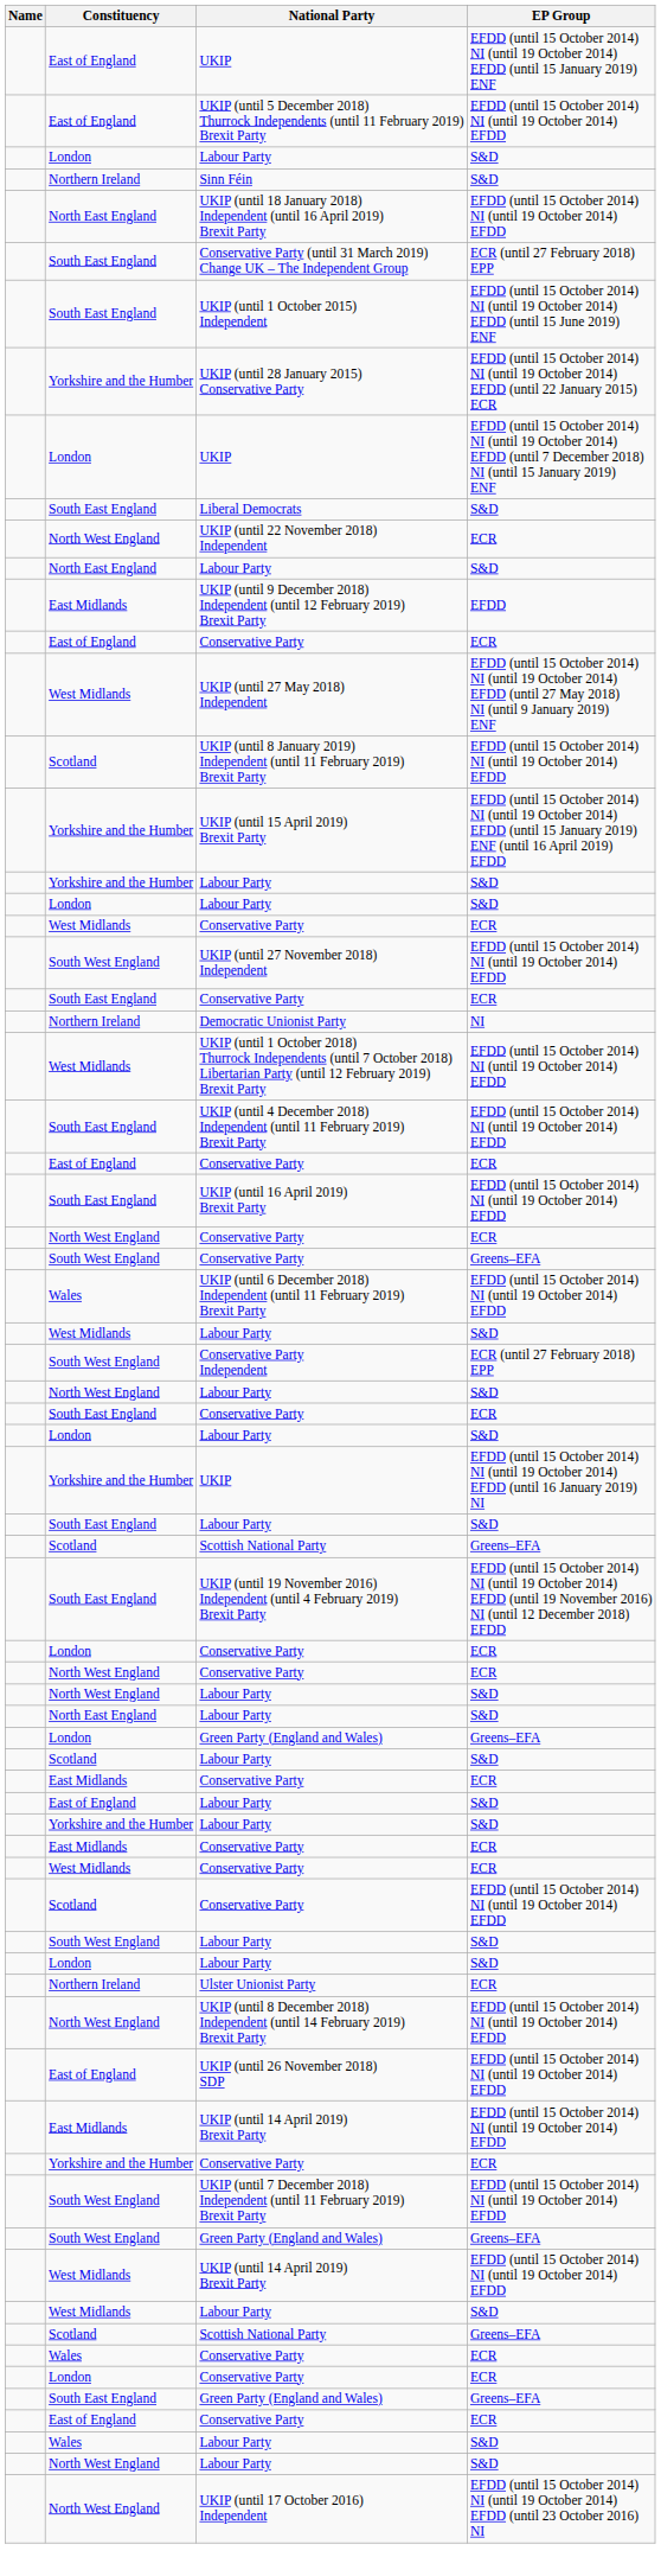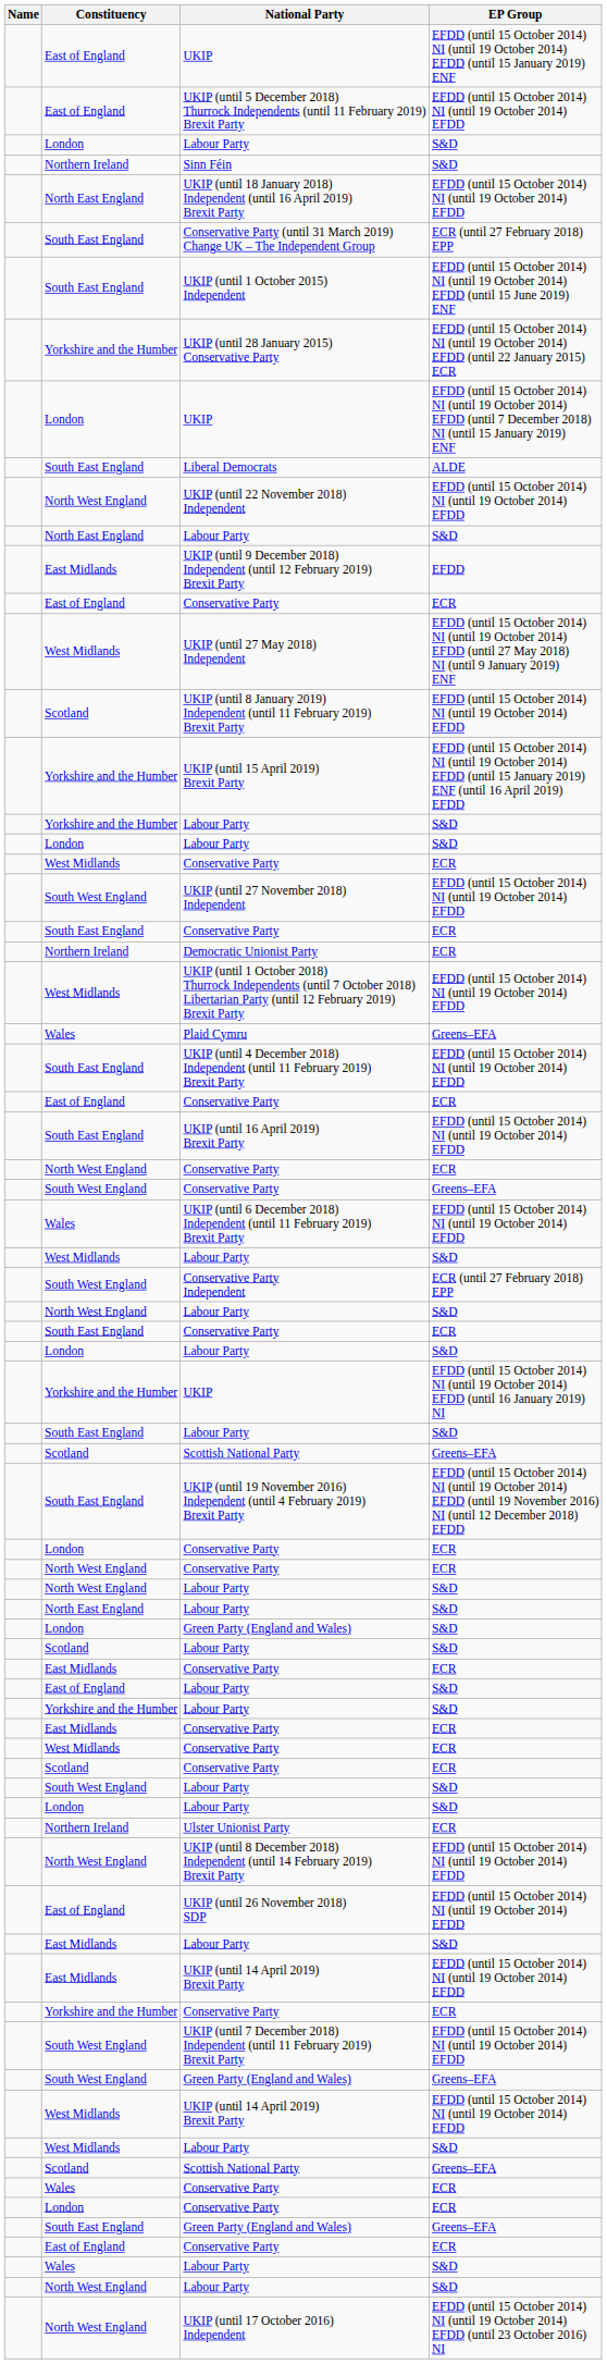Liberal Democrats | EP Group: S&D -> ALDE
UKIP (until 22 November 2018) Independent | EP Group: ECR -> EFDD (until 15 October 2014) NI (until 19 October 2014) EFDD
Democratic Unionist Party | EP Group: NI -> ECR
+ row: Wales | Plaid Cymru | Greens–EFA
London / Green Party (England and Wales) | EP Group: Greens–EFA -> S&D
Scotland / Conservative Party | EP Group: EFDD (until 15 October 2014) NI (until 19 October 2014) EFDD -> ECR
+ row: East Midlands | Labour Party | S&D
